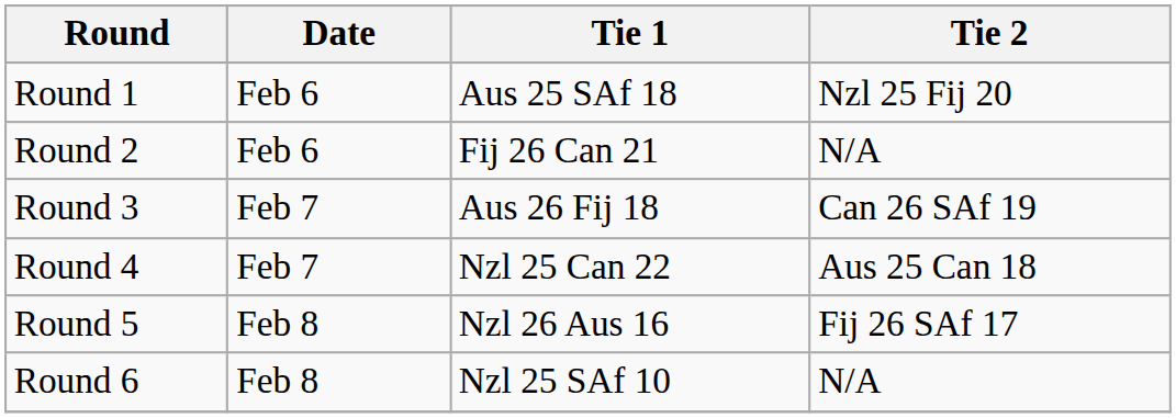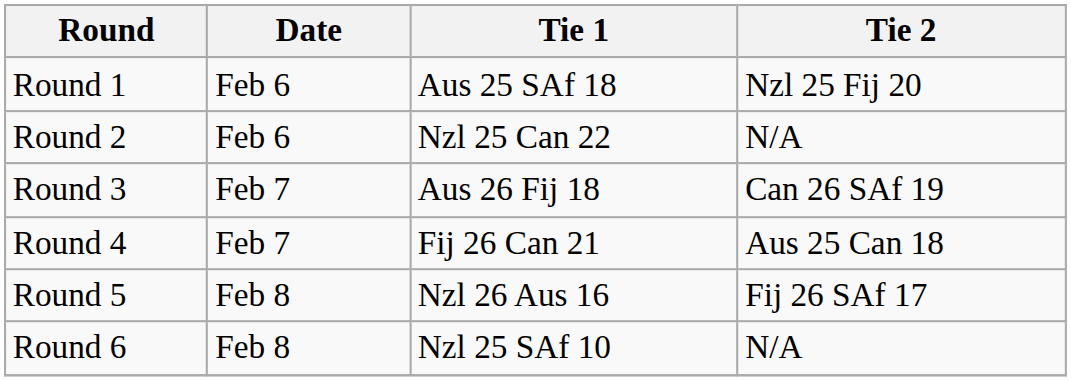Round 2 | Tie 1: Fij 26 Can 21 -> Nzl 25 Can 22
Round 4 | Tie 1: Nzl 25 Can 22 -> Fij 26 Can 21
